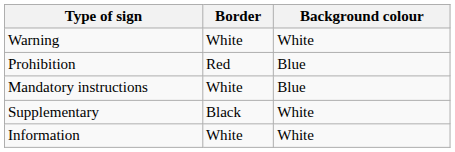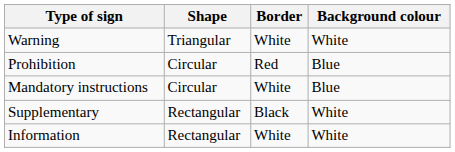+ column: Shape | Triangular | Circular | Circular | Rectangular | Rectangular
